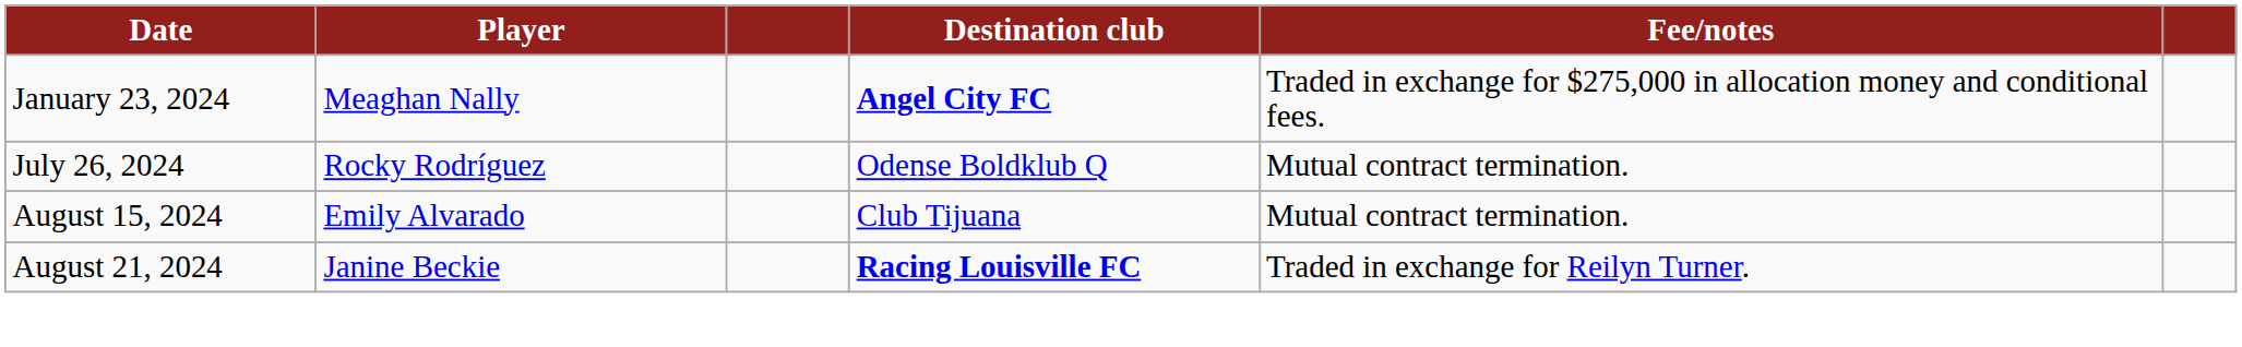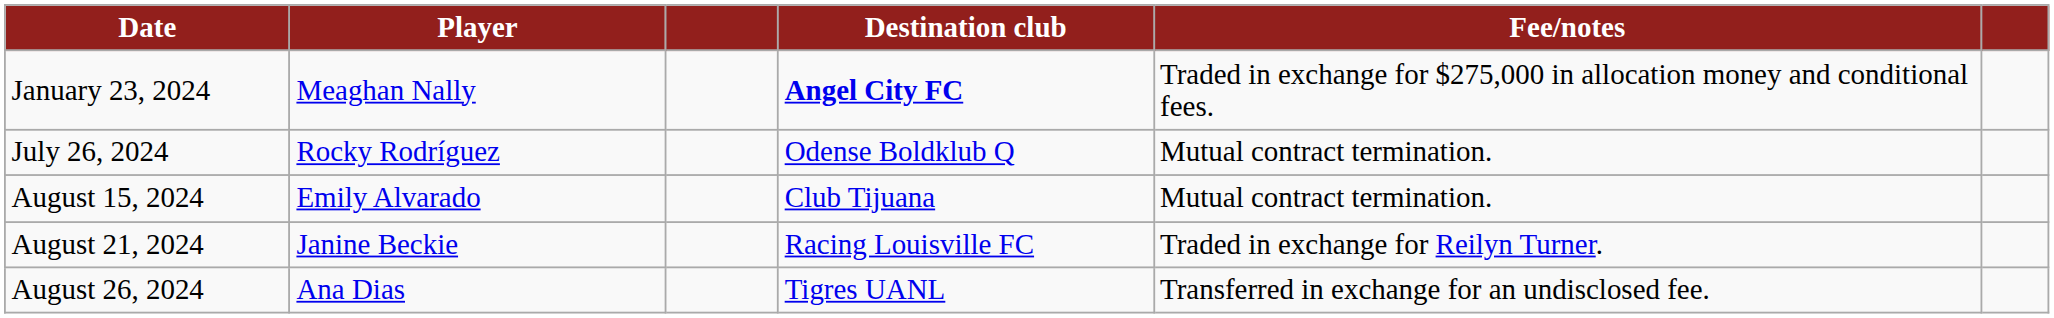August 21, 2024 | Destination club: bold -> normal
+ row: August 26, 2024 | Ana Dias | Tigres UANL | Transferred in exchange for an undisclosed fee.
